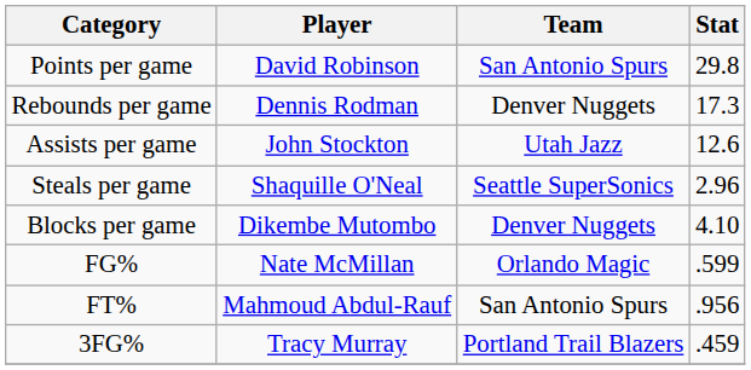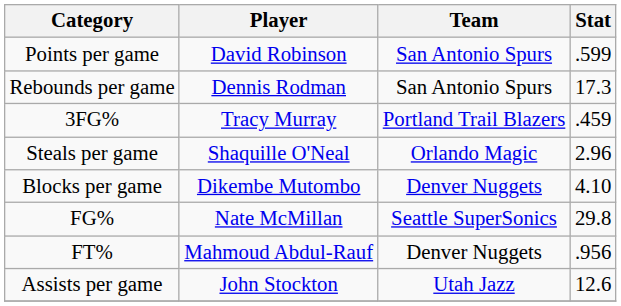Points per game | Stat: 29.8 -> .599
Rebounds per game | Team: Denver Nuggets -> San Antonio Spurs
rows swapped: Assists per game <-> 3FG%
Steals per game | Team: Seattle SuperSonics -> Orlando Magic
FG% | Team: Orlando Magic -> Seattle SuperSonics
FG% | Stat: .599 -> 29.8
FT% | Team: San Antonio Spurs -> Denver Nuggets
